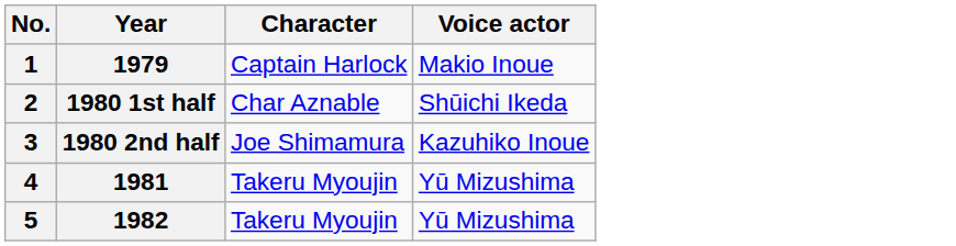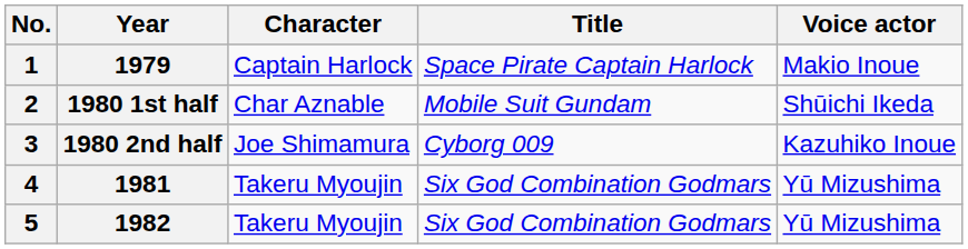+ column: Title | Space Pirate Captain Harlock | Mobile Suit Gundam | Cyborg 009 | Six God Combination Godmars | Six God Combination Godmars
